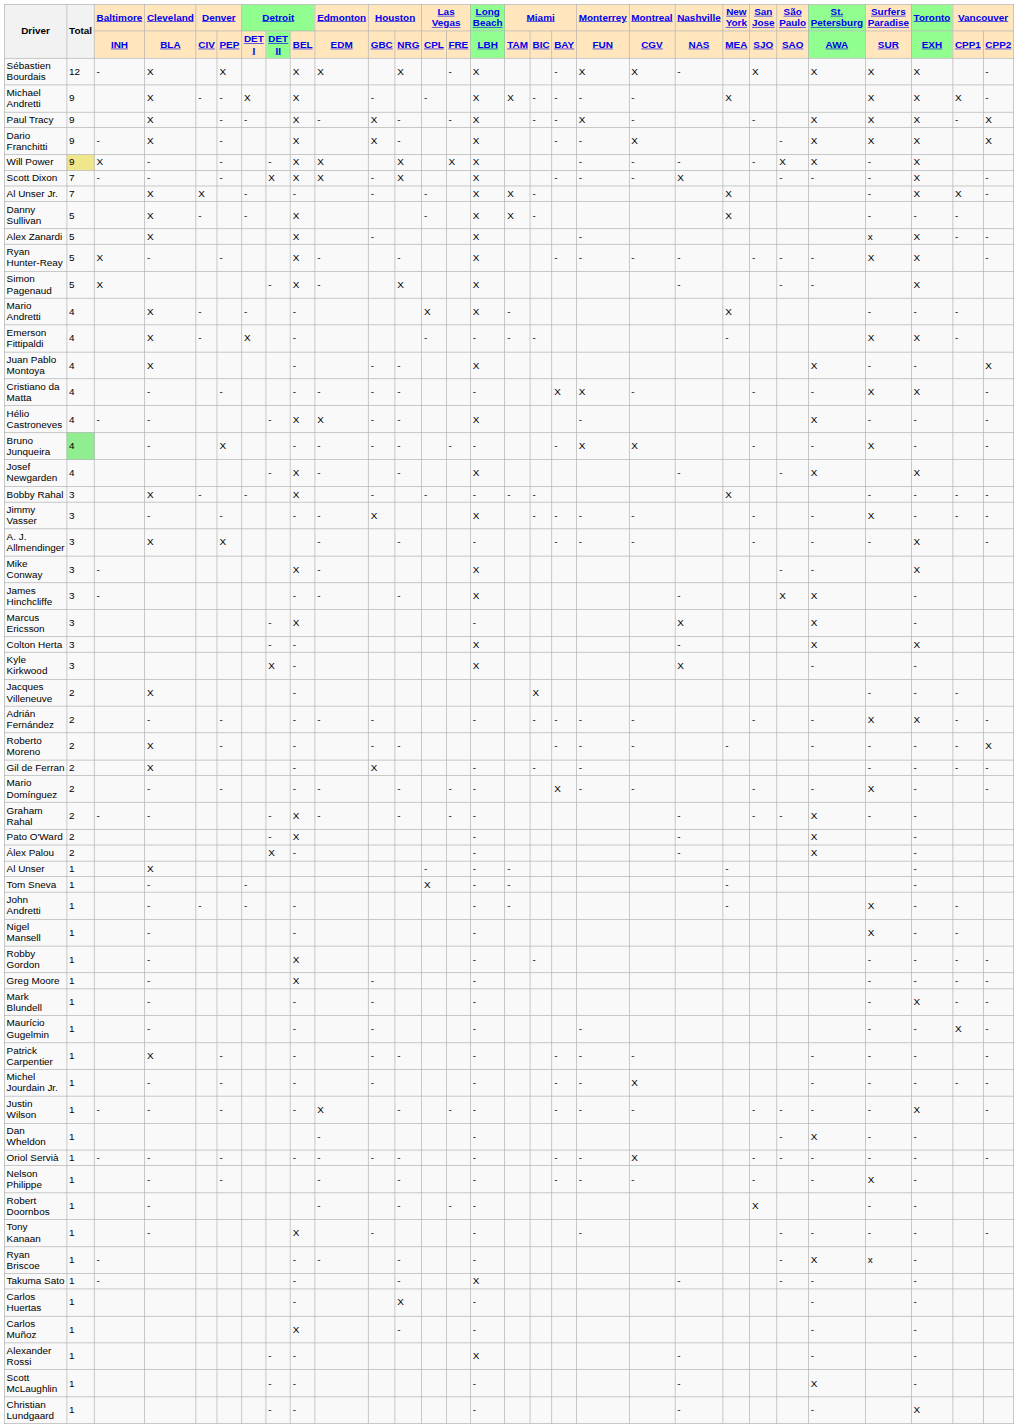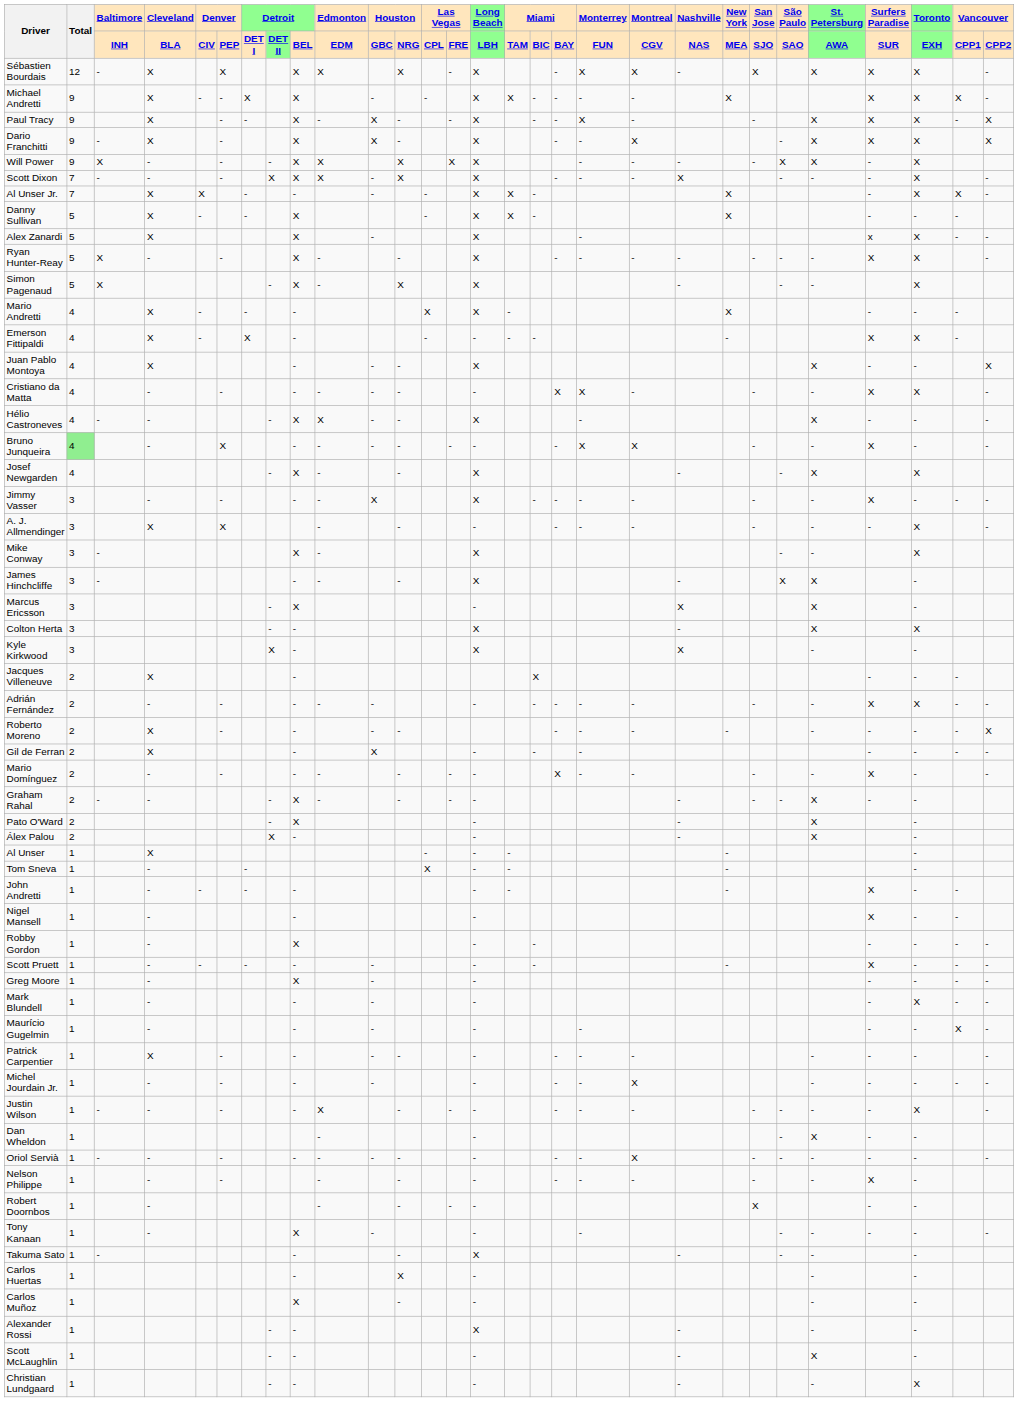Will Power | Total: khaki background -> no background
- row: Bobby Rahal | 3 | X | - | - | X | - | - | - | - | - | X | - | - | - | -
+ row: Scott Pruett | 1 | - | - | - | - | - | - | - | - | X | - | - | -
- row: Ryan Briscoe | 1 | - | - | - | - | - | - | X | x | -
